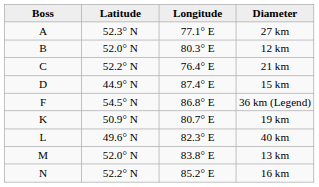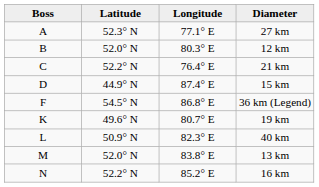19 km | Latitude: 50.9° N -> 49.6° N
40 km | Latitude: 49.6° N -> 50.9° N
